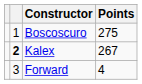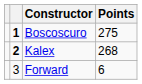Boscoscuro | column 2: normal -> bold
Kalex | Points: 267 -> 268
Forward | Points: 4 -> 6
